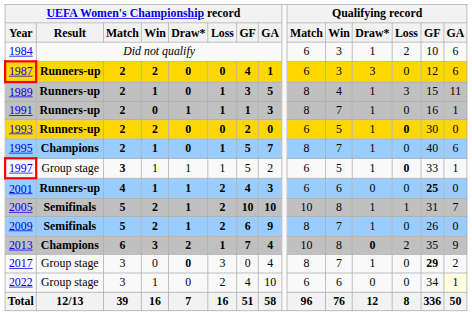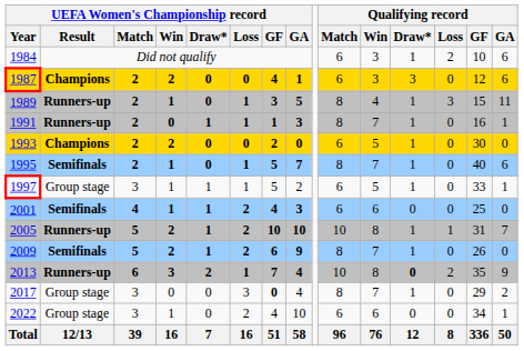1987 | UEFA Women's Championship record / Result: Runners-up -> Champions
1993 | UEFA Women's Championship record / Result: Runners-up -> Champions
1993 | Qualifying record / Loss: bold -> normal
1995 | UEFA Women's Championship record / Result: Champions -> Semifinals
1997 | UEFA Women's Championship record / Match: bold -> normal
1997 | Qualifying record / Loss: bold -> normal
2001 | UEFA Women's Championship record / Result: Runners-up -> Semifinals
2001 | Qualifying record / GF: bold -> normal
2005 | UEFA Women's Championship record / Result: Semifinals -> Runners-up
2013 | UEFA Women's Championship record / Result: Champions -> Runners-up
2017 | UEFA Women's Championship record / Draw*: bold -> normal
2017 | UEFA Women's Championship record / GF: normal -> bold
2017 | Qualifying record / GF: bold -> normal
2022 | Qualifying record / GA: lightyellow background -> no background
